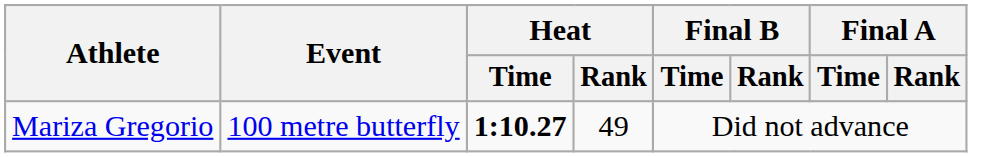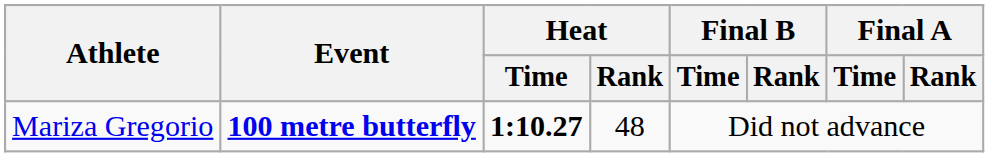Mariza Gregorio | Event: normal -> bold
Mariza Gregorio | Heat / Rank: 49 -> 48
